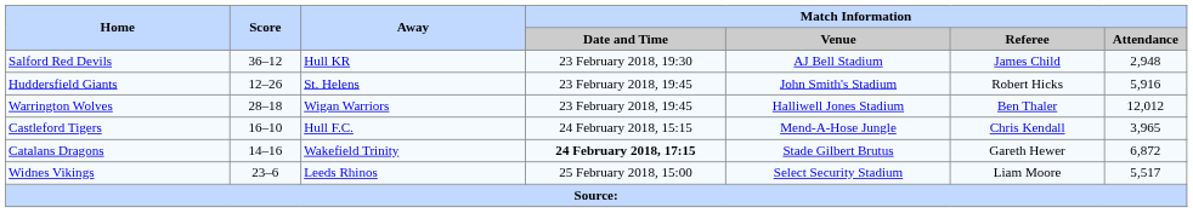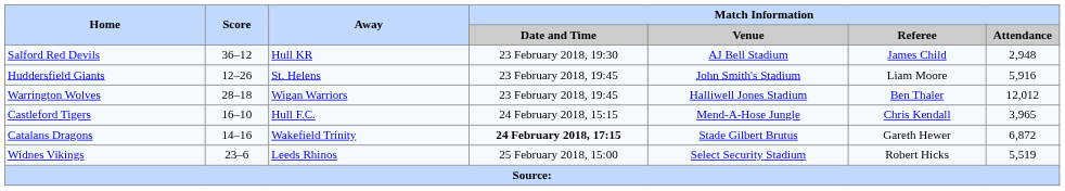Huddersfield Giants | Match Information / Referee: Robert Hicks -> Liam Moore
Widnes Vikings | Match Information / Referee: Liam Moore -> Robert Hicks
Widnes Vikings | Match Information / Attendance: 5,517 -> 5,519
